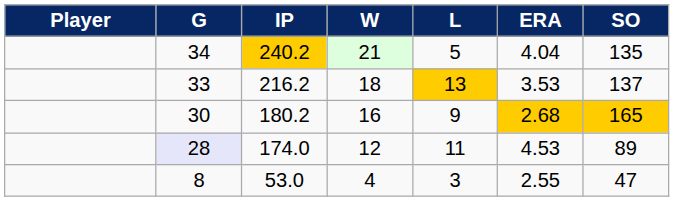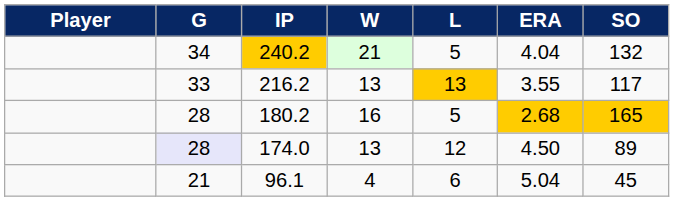240.2 | SO: 135 -> 132
216.2 | W: 18 -> 13
216.2 | ERA: 3.53 -> 3.55
216.2 | SO: 137 -> 117
180.2 | G: 30 -> 28
180.2 | L: 9 -> 5
174.0 | W: 12 -> 13
174.0 | L: 11 -> 12
174.0 | ERA: 4.53 -> 4.50
+ row: 21 | 96.1 | 4 | 6 | 5.04 | 45
- row: 8 | 53.0 | 4 | 3 | 2.55 | 47
